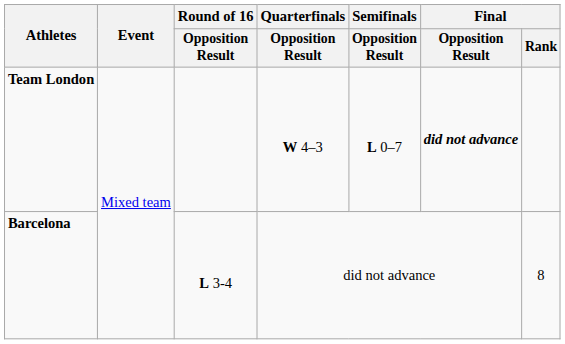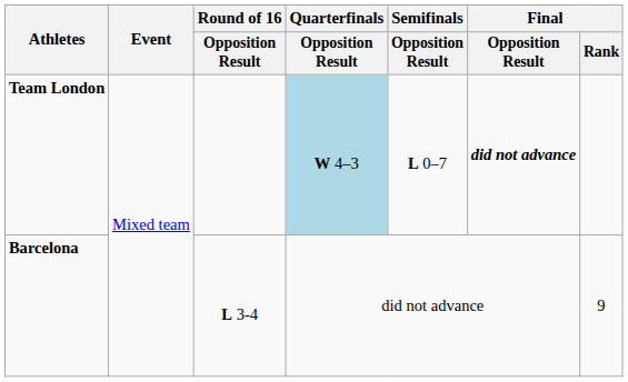Team London | Quarterfinals / Opposition Result: no background -> lightblue background
Barcelona | Final / Rank: 8 -> 9
